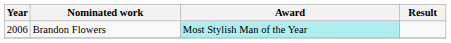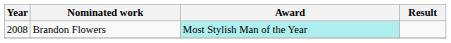Brandon Flowers | Year: 2006 -> 2008
